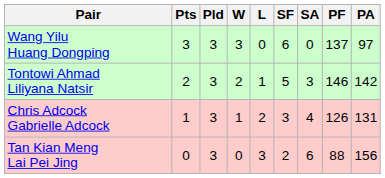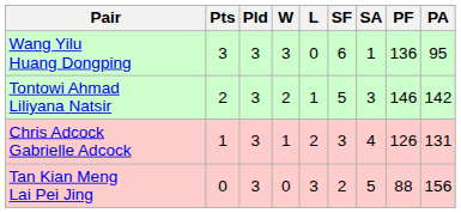Wang Yilu Huang Dongping | SA: 0 -> 1
Wang Yilu Huang Dongping | PF: 137 -> 136
Wang Yilu Huang Dongping | PA: 97 -> 95
Tan Kian Meng Lai Pei Jing | SA: 6 -> 5
